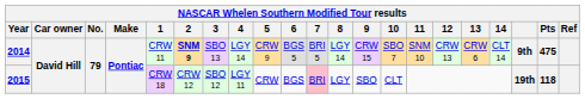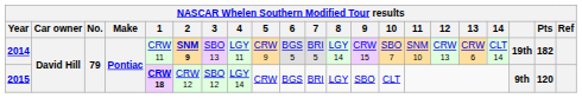2014 | 4: LGY 14 -> LGY 11
2014 | column 19: 9th -> 19th
2014 | Pts: 475 -> 182
2015 | 1: normal -> bold
2015 | 4: LGY 11 -> LGY 14
2015 | 7: pink background -> no background
2015 | column 19: 19th -> 9th
2015 | Pts: 118 -> 120
